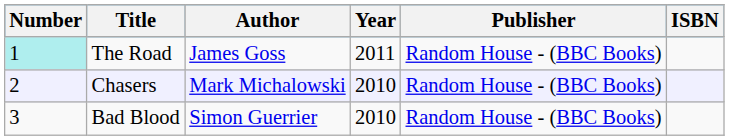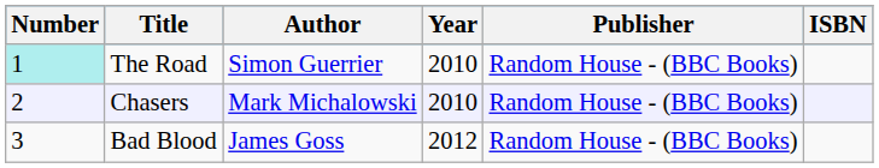The Road | Author: James Goss -> Simon Guerrier
The Road | Year: 2011 -> 2010
Bad Blood | Author: Simon Guerrier -> James Goss
Bad Blood | Year: 2010 -> 2012
